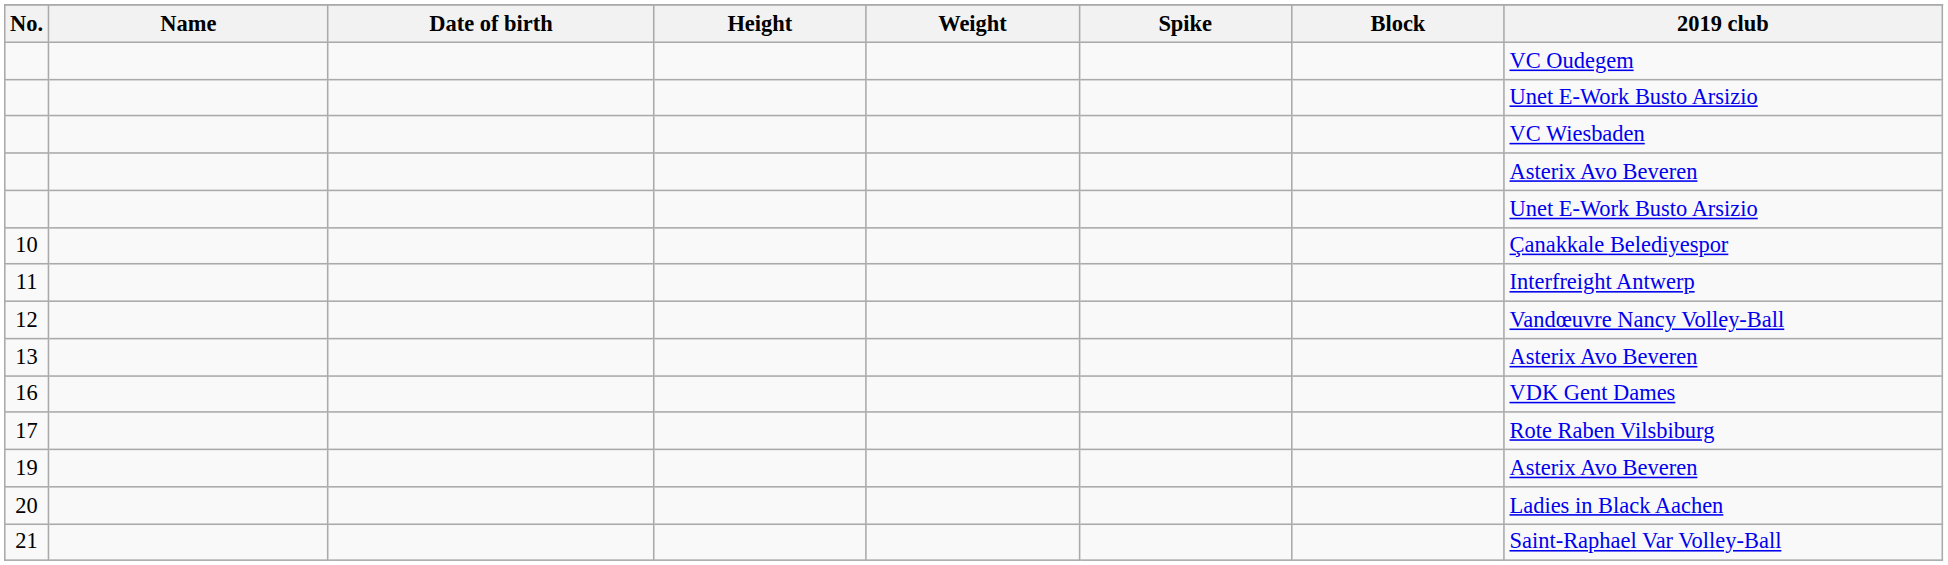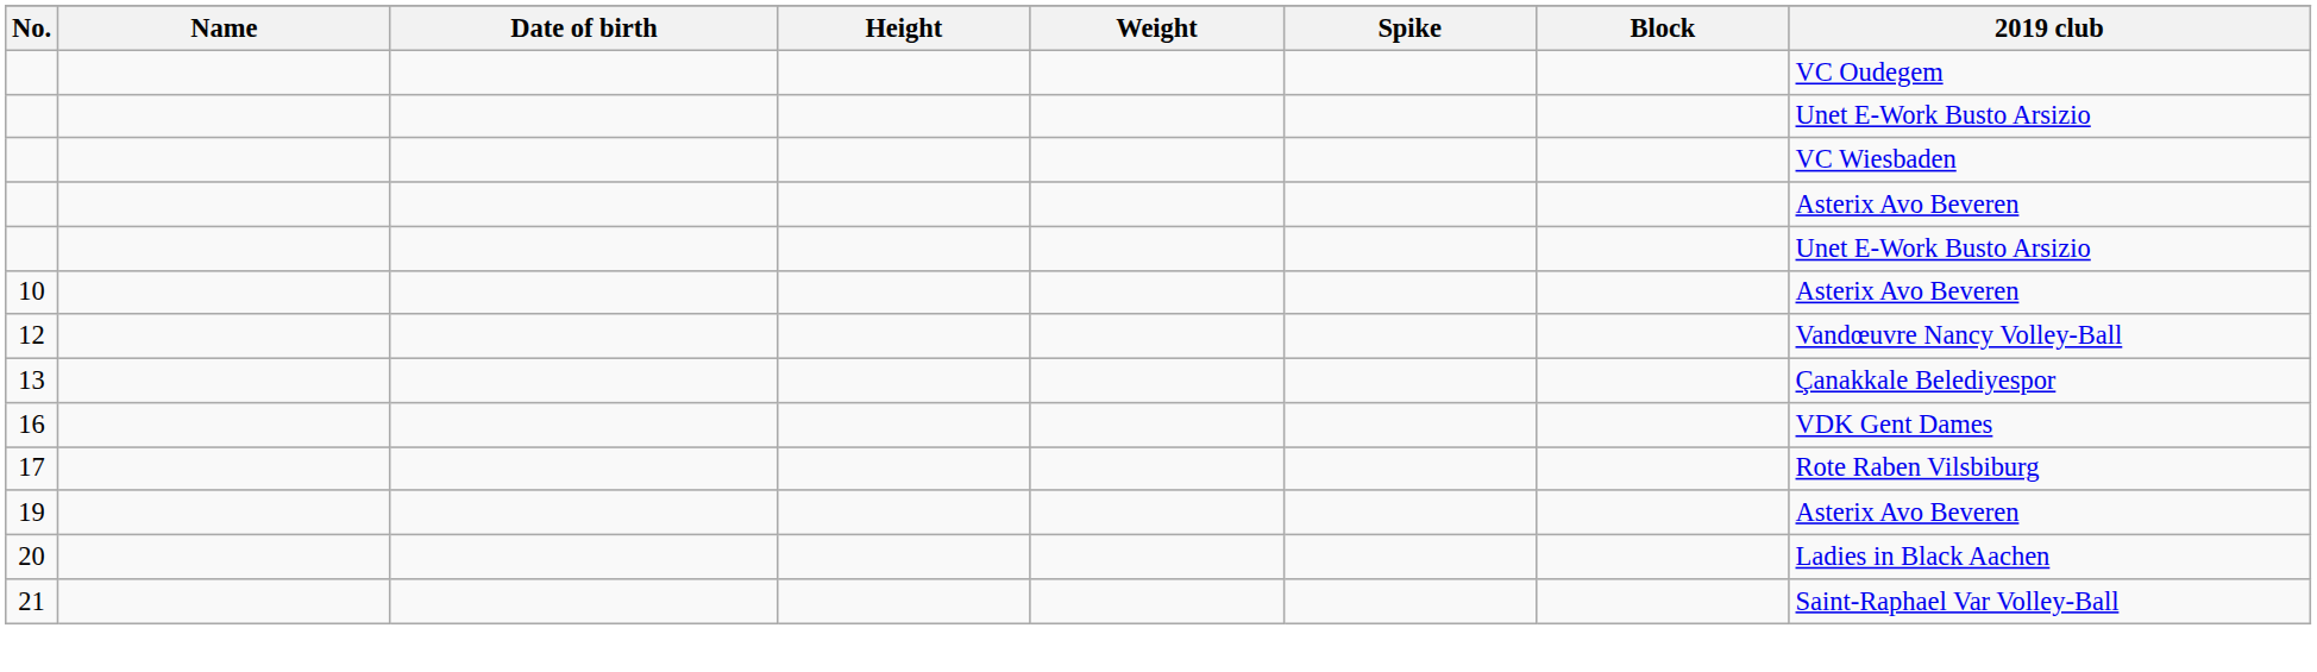10 | 2019 club: Çanakkale Belediyespor -> Asterix Avo Beveren
- row: 11 | Interfreight Antwerp
13 | 2019 club: Asterix Avo Beveren -> Çanakkale Belediyespor
